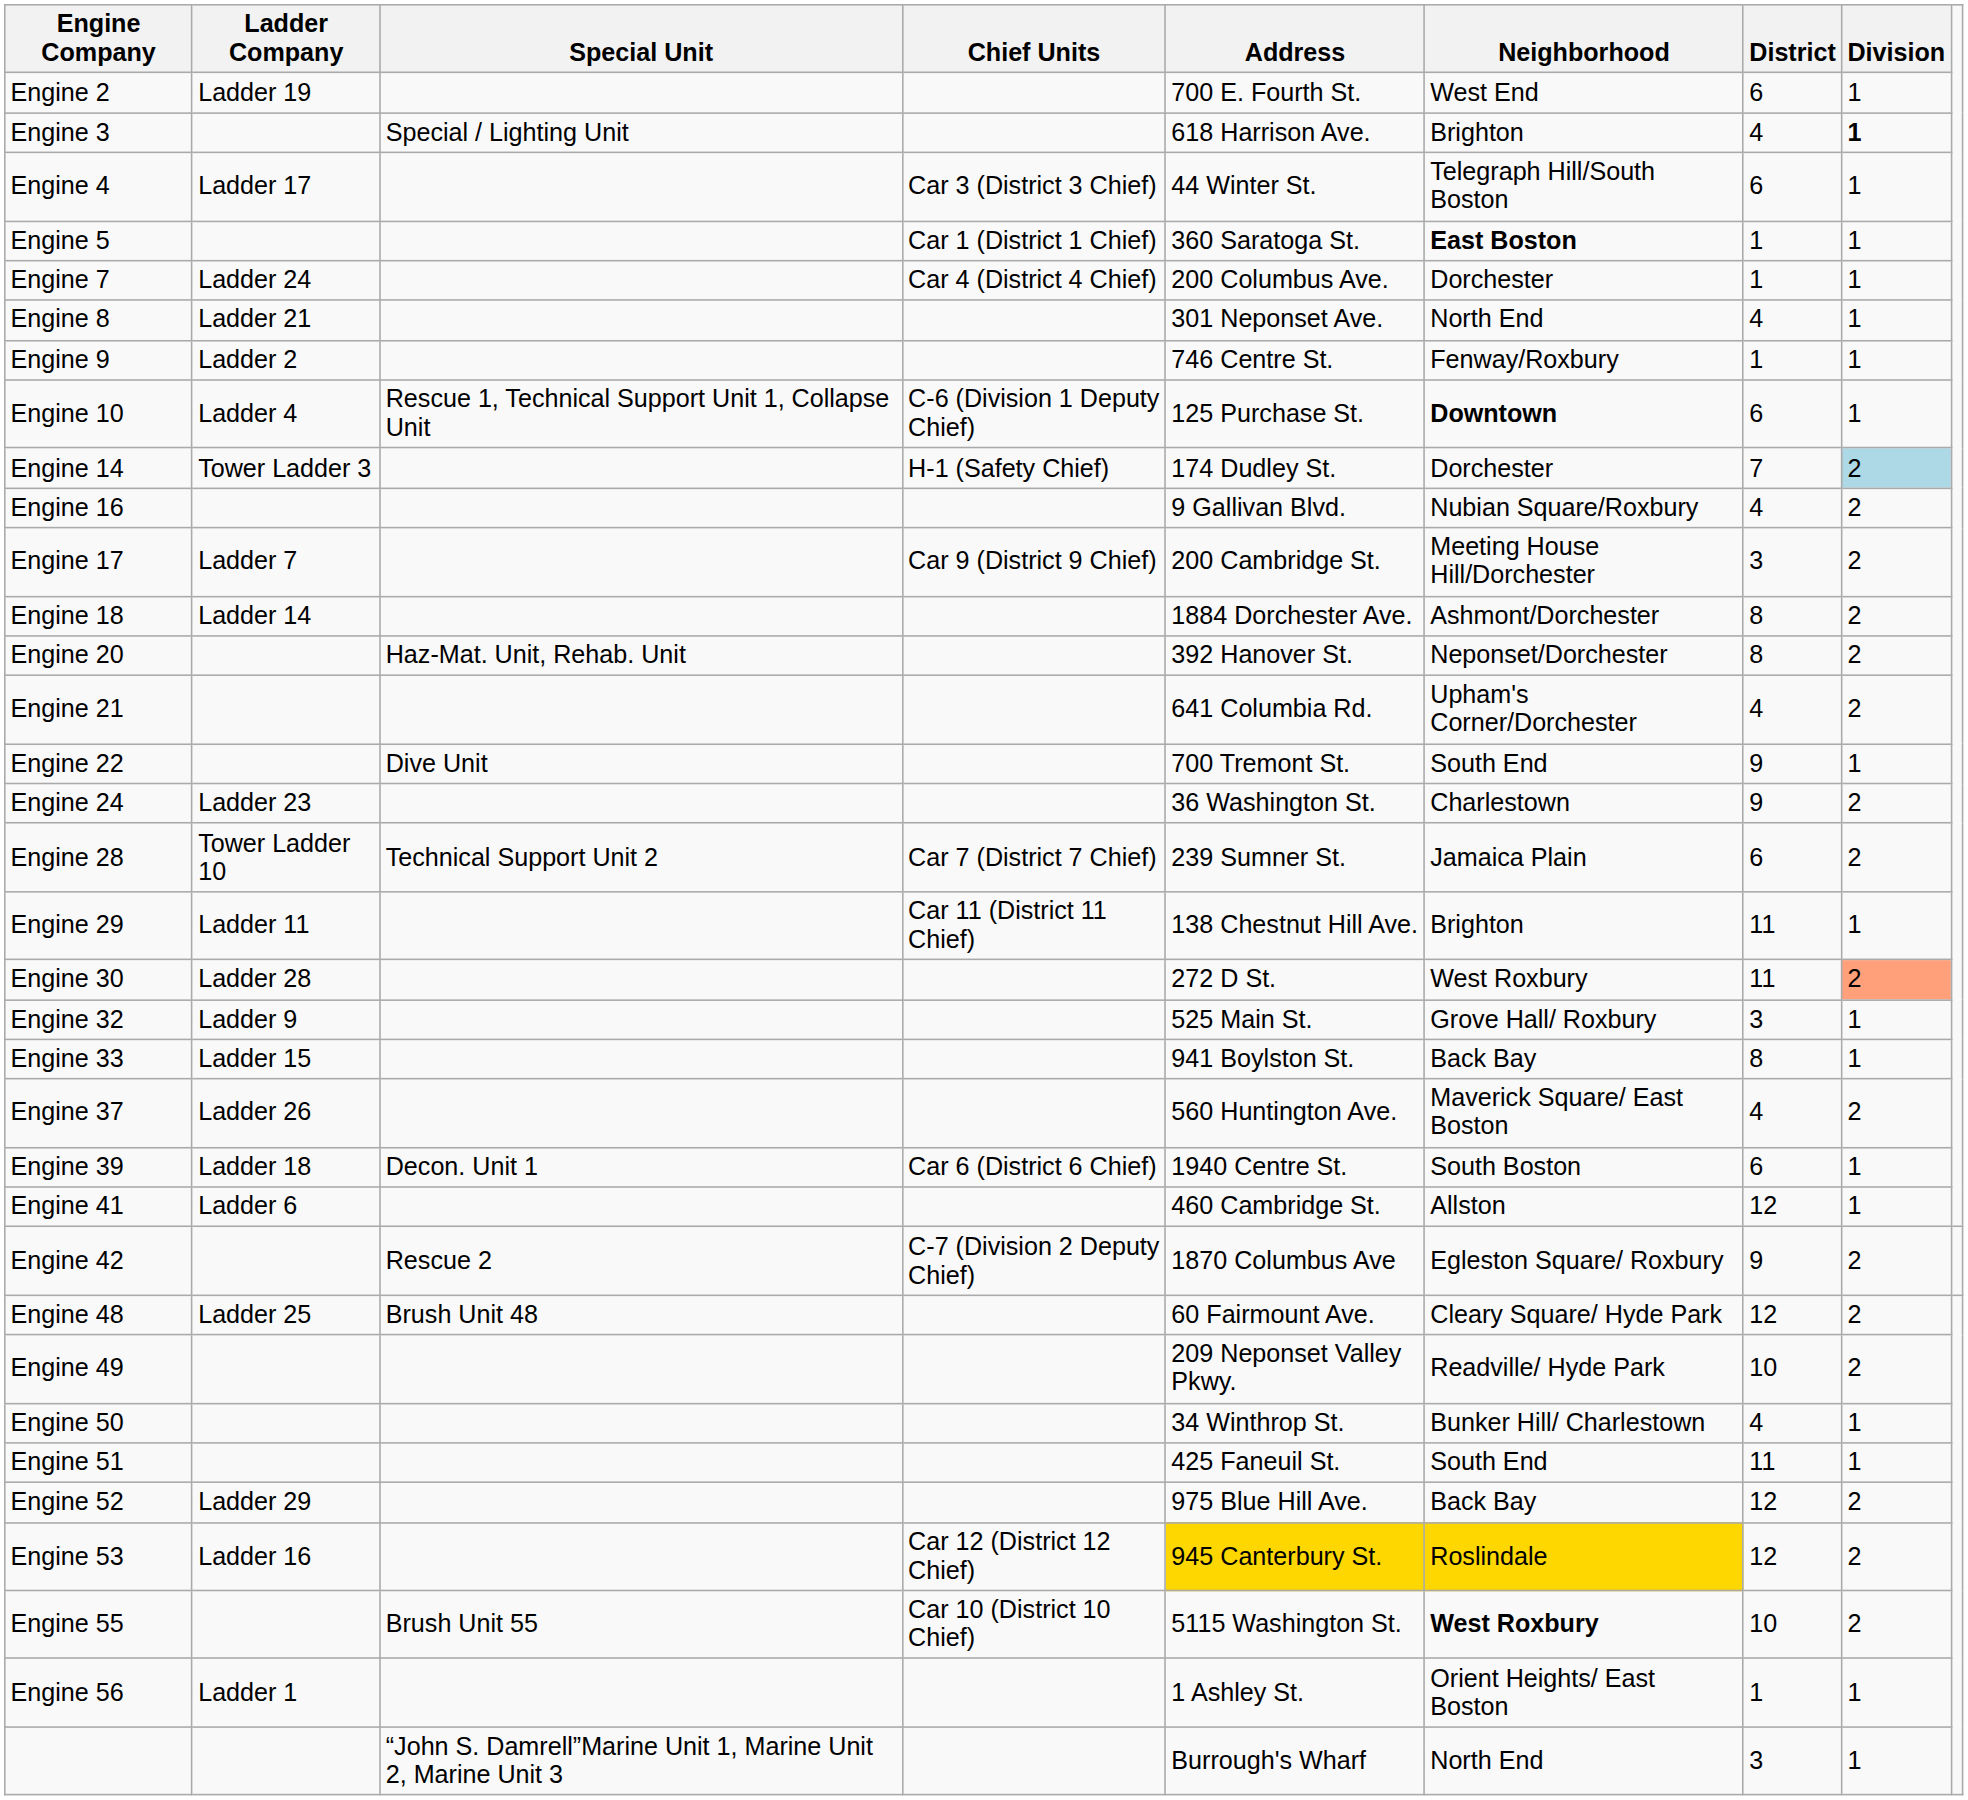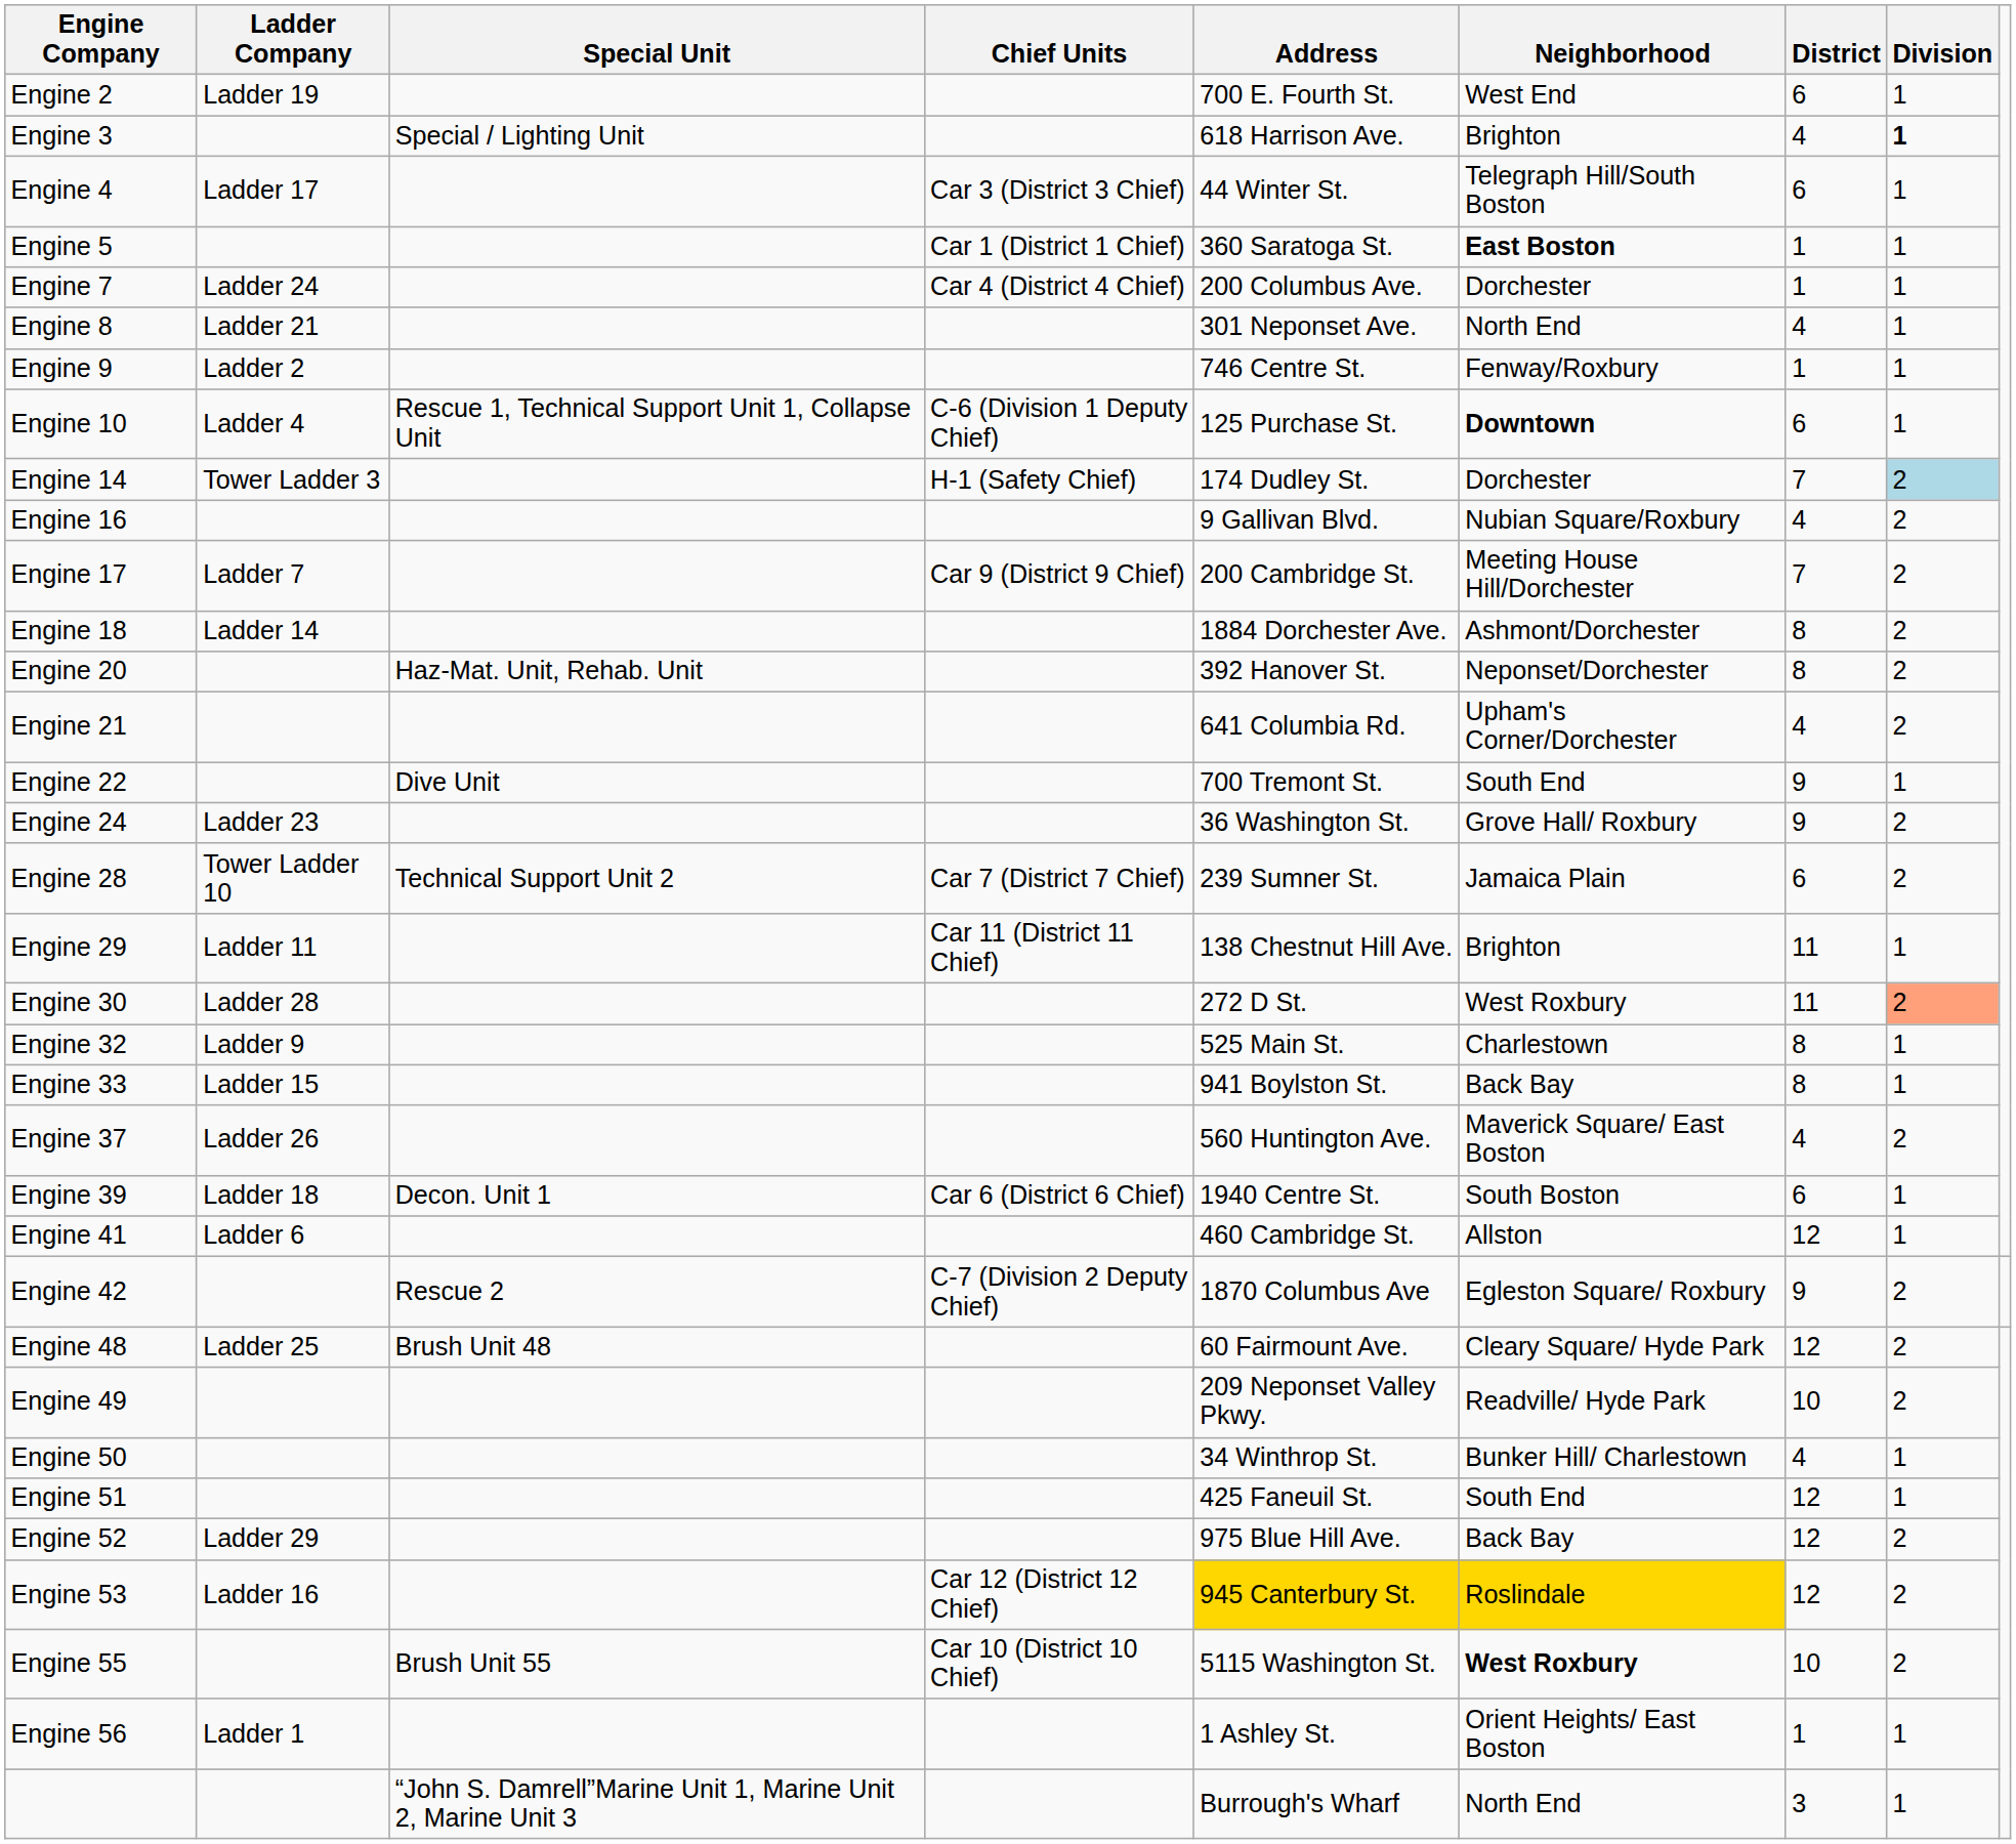Engine 17 | District: 3 -> 7
Engine 24 | Neighborhood: Charlestown -> Grove Hall/ Roxbury
Engine 32 | Neighborhood: Grove Hall/ Roxbury -> Charlestown
Engine 32 | District: 3 -> 8
Engine 51 | District: 11 -> 12
